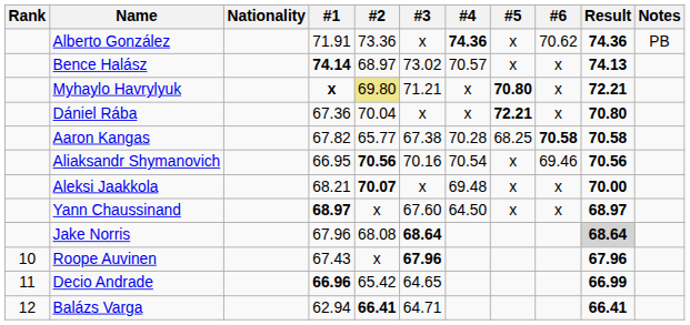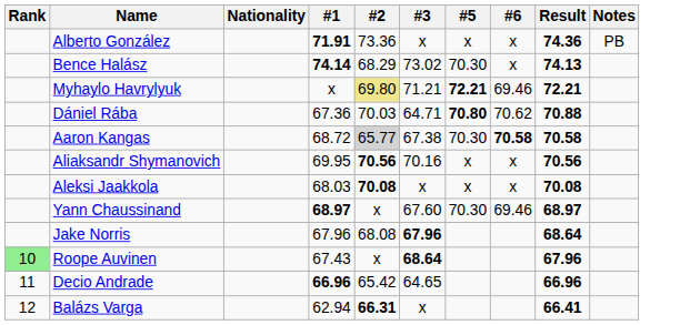- column: #4 | 74.36 | 70.57 | x | x | 70.28 | 70.54 | 69.48 | 64.50
Alberto González | #1: normal -> bold
Alberto González | #6: 70.62 -> x
Bence Halász | #2: 68.97 -> 68.29
Bence Halász | #5: x -> 70.30
Myhaylo Havrylyuk | #1: bold -> normal
Myhaylo Havrylyuk | #5: 70.80 -> 72.21
Myhaylo Havrylyuk | #6: x -> 69.46
Dániel Rába | #2: 70.04 -> 70.03
Dániel Rába | #3: x -> 64.71
Dániel Rába | #5: 72.21 -> 70.80
Dániel Rába | #6: x -> 70.62
Dániel Rába | Result: 70.80 -> 70.88
Aaron Kangas | #1: 67.82 -> 68.72
Aaron Kangas | #2: no background -> lightgrey background
Aaron Kangas | #5: 68.25 -> 70.30
Aliaksandr Shymanovich | #1: 66.95 -> 69.95
Aliaksandr Shymanovich | #6: 69.46 -> x
Aleksi Jaakkola | #1: 68.21 -> 68.03
Aleksi Jaakkola | #2: 70.07 -> 70.08
Aleksi Jaakkola | Result: 70.00 -> 70.08
Yann Chaussinand | #5: x -> 70.30
Yann Chaussinand | #6: x -> 69.46
Jake Norris | #3: 68.64 -> 67.96
Jake Norris | Result: lightgrey background -> no background
Roope Auvinen | Rank: no background -> lightgreen background
Roope Auvinen | #3: 67.96 -> 68.64
Decio Andrade | Result: 66.99 -> 66.96
Balázs Varga | #2: 66.41 -> 66.31
Balázs Varga | #3: 64.71 -> x
